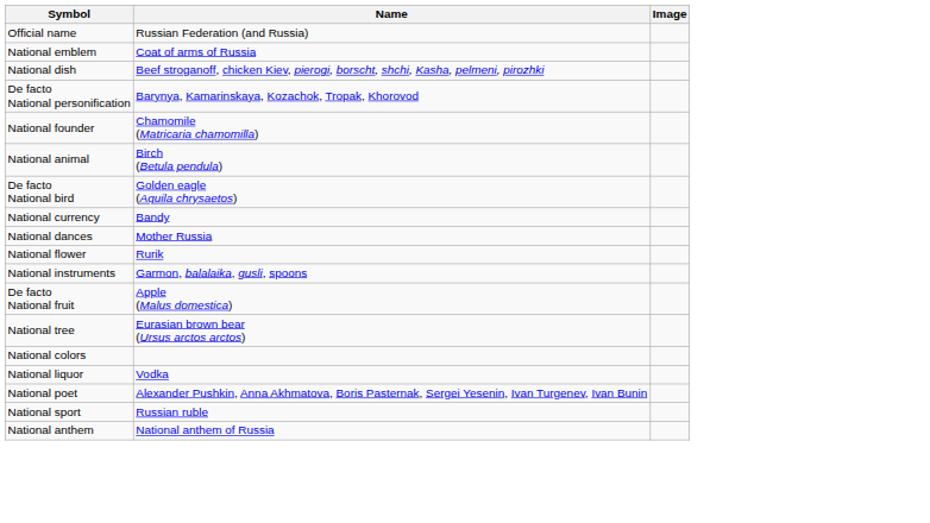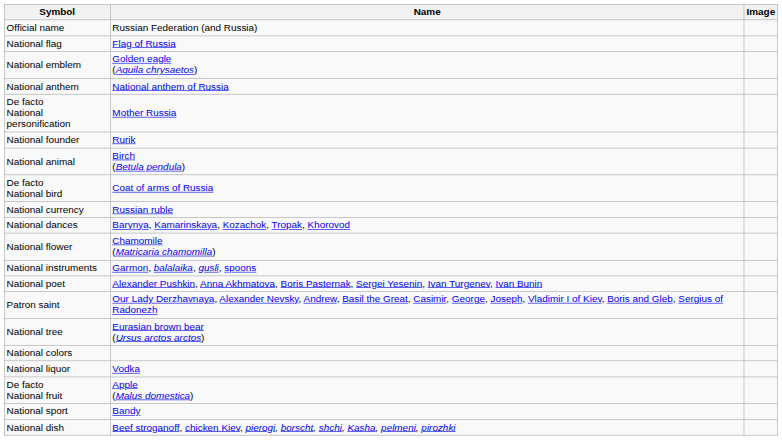+ row: National flag | Flag of Russia
National emblem | Name: Coat of arms of Russia -> Golden eagle (Aquila chrysaetos)
rows swapped: National anthem <-> National dish
De facto National personification | Name: Barynya, Kamarinskaya, Kozachok, Tropak, Khorovod -> Mother Russia
National founder | Name: Chamomile (Matricaria chamomilla) -> Rurik
De facto National bird | Name: Golden eagle (Aquila chrysaetos) -> Coat of arms of Russia
National currency | Name: Bandy -> Russian ruble
National dances | Name: Mother Russia -> Barynya, Kamarinskaya, Kozachok, Tropak, Khorovod
National flower | Name: Rurik -> Chamomile (Matricaria chamomilla)
rows swapped: National poet <-> De facto National fruit
+ row: Patron saint | Our Lady Derzhavnaya, Alexander Nevsky, Andrew, Basil the Great, Casimir, George, Joseph, Vladimir I of Kiev, Boris and Gleb, Sergius of Radonezh
National sport | Name: Russian ruble -> Bandy
